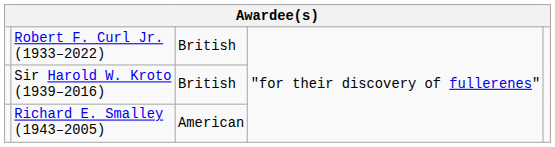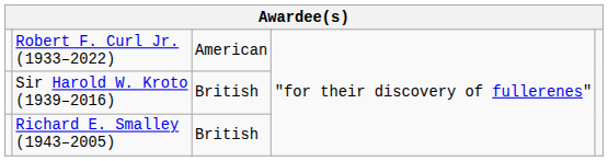Robert F. Curl Jr. (1933–2022) | column 3: British -> American
Richard E. Smalley (1943–2005) | column 3: American -> British
